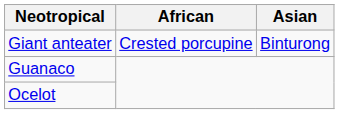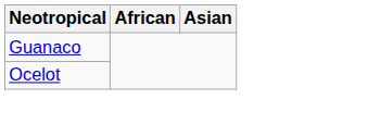- row: Giant anteater | Crested porcupine | Binturong
